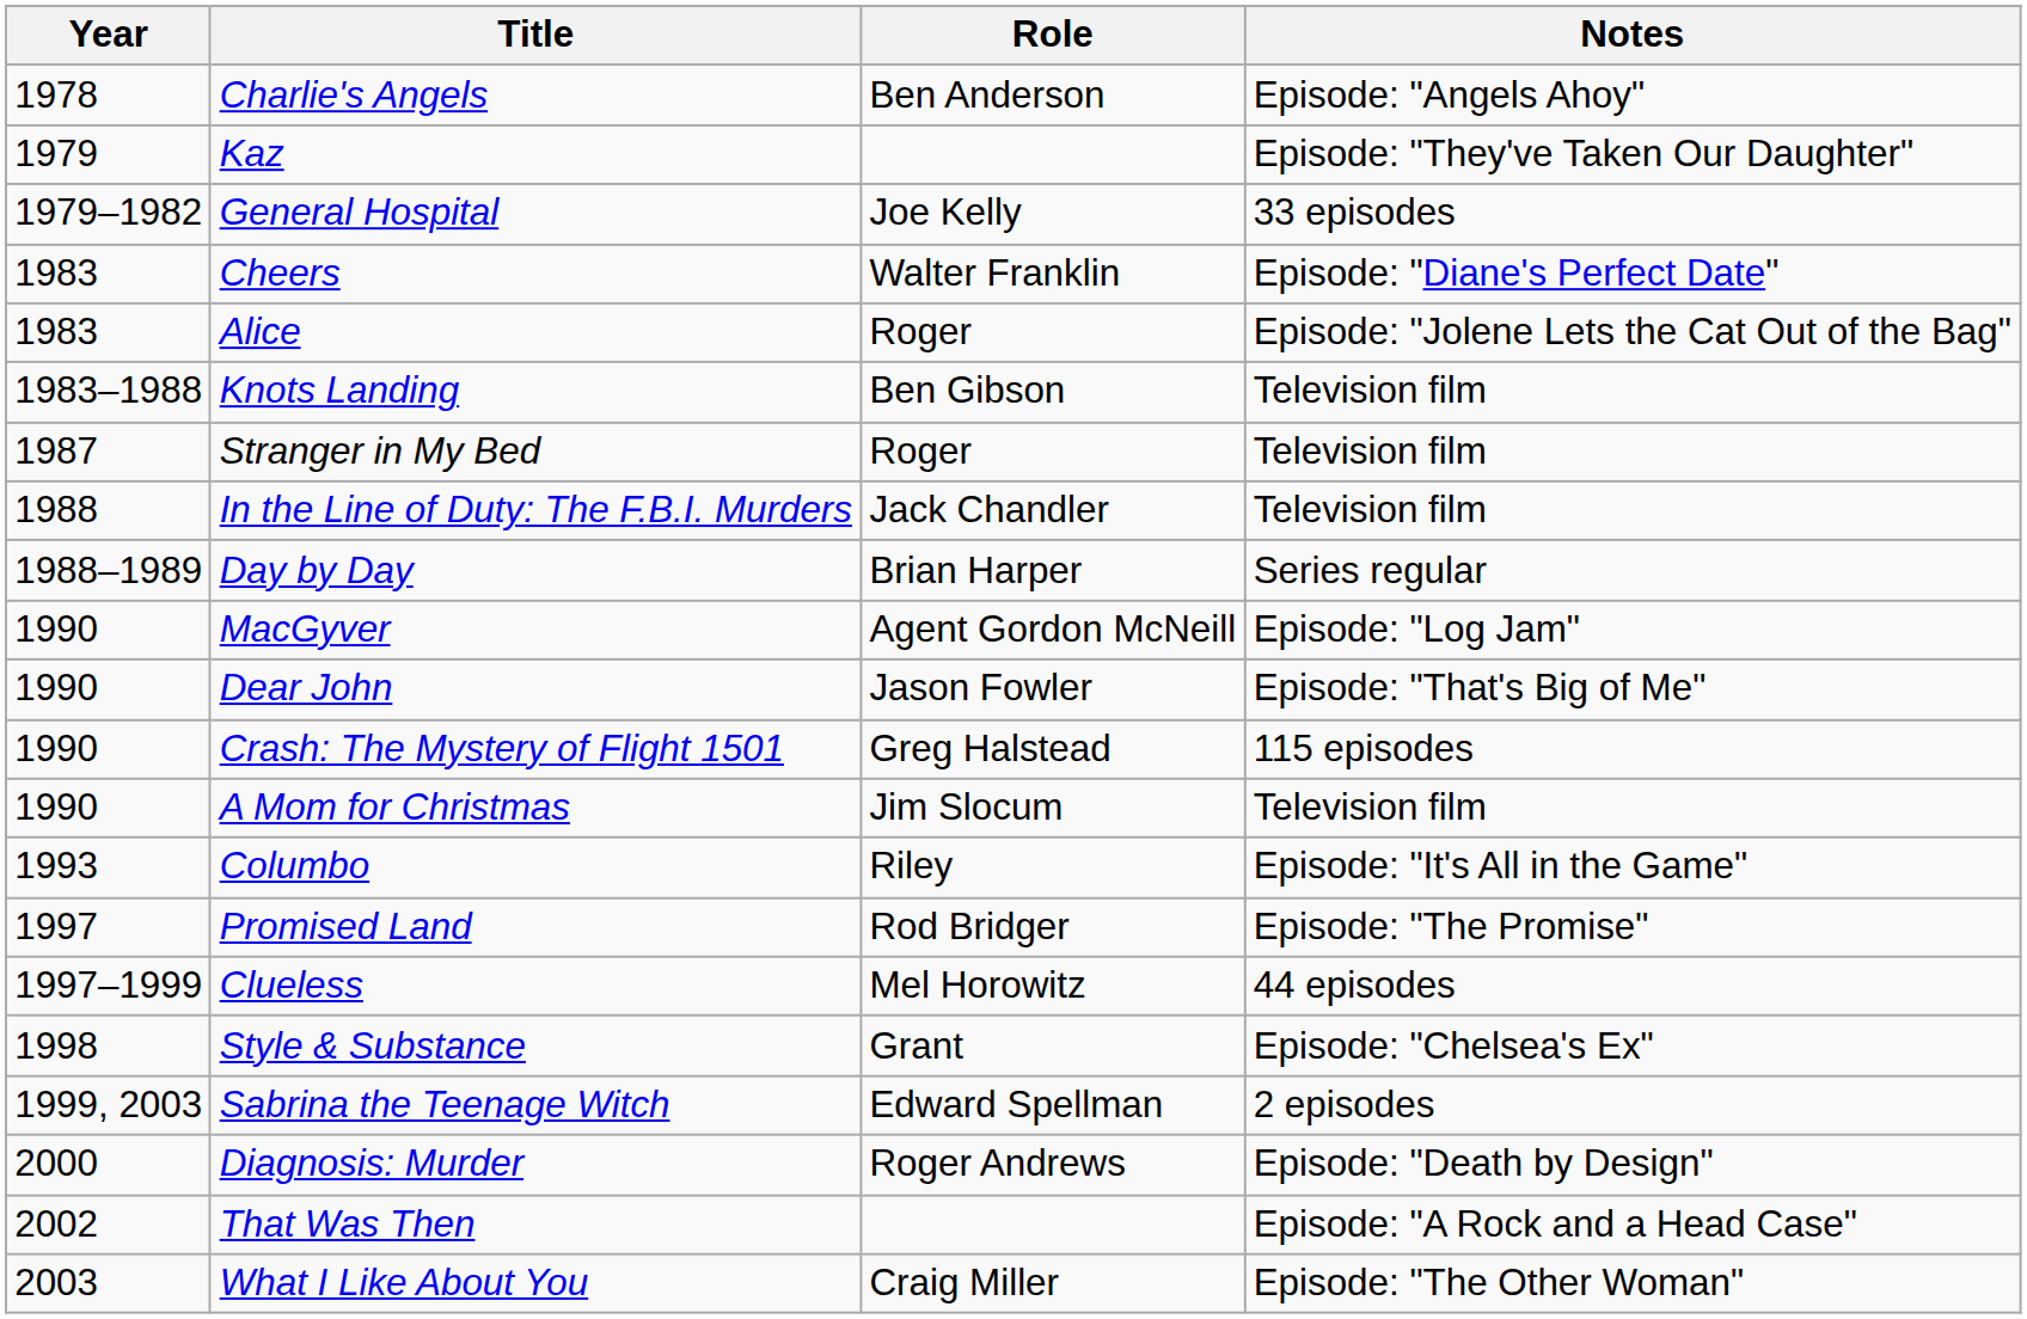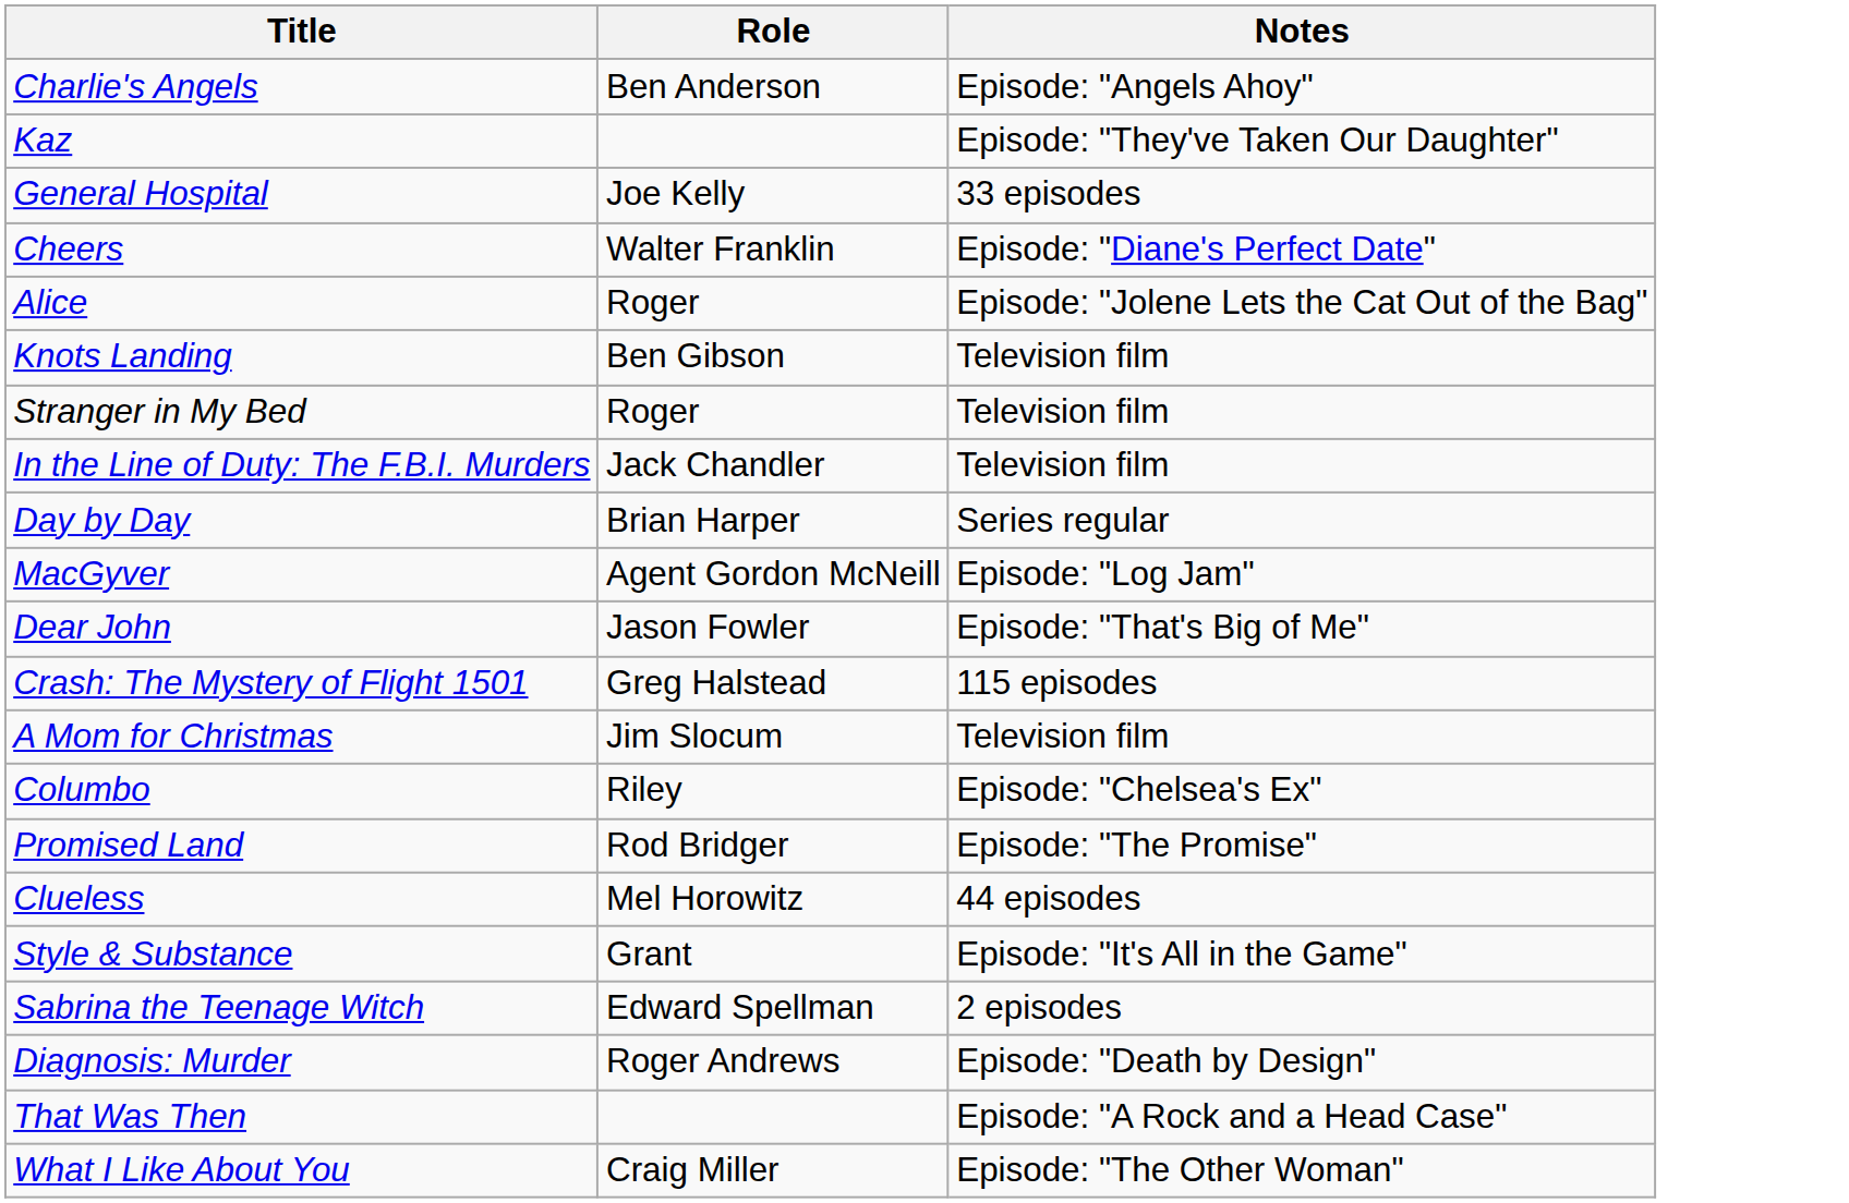- column: Year | 1978 | 1979 | 1979–1982 | 1983 | 1983 | 1983–1988 | 1987 | 1988 | 1988–1989 | 1990 | 1990 | 1990 | 1990 | 1993 | 1997 | 1997–1999 | 1998 | 1999, 2003 | 2000 | 2002 | 2003
Columbo | Notes: Episode: "It's All in the Game" -> Episode: "Chelsea's Ex"
Style & Substance | Notes: Episode: "Chelsea's Ex" -> Episode: "It's All in the Game"
